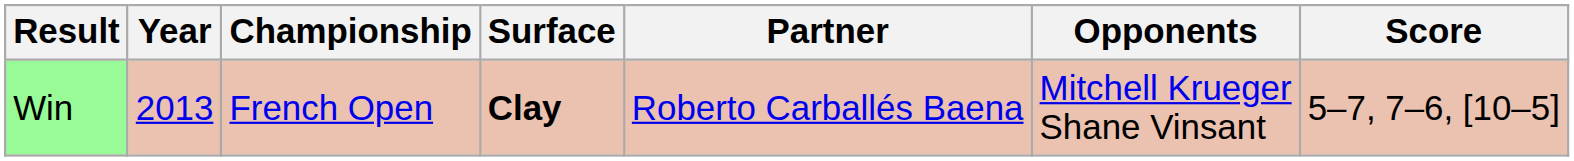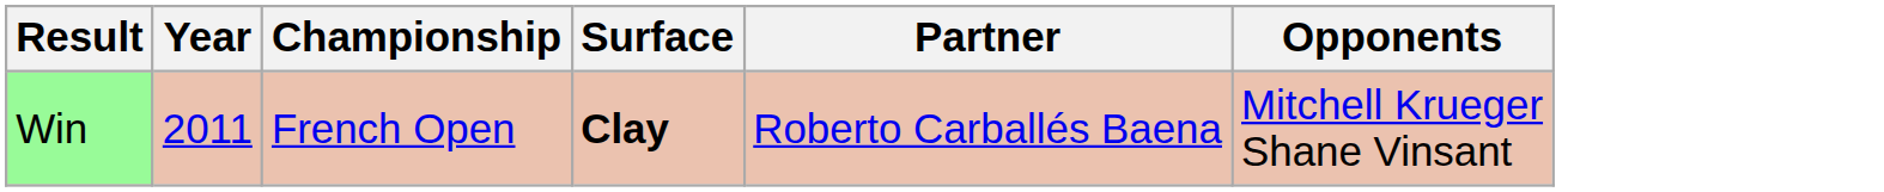- column: Score | 5–7, 7–6, [10–5]
Win | Year: 2013 -> 2011
